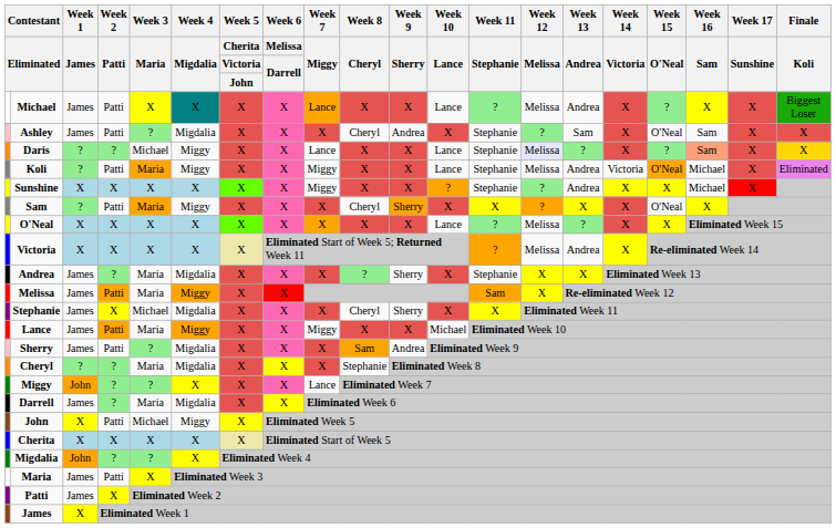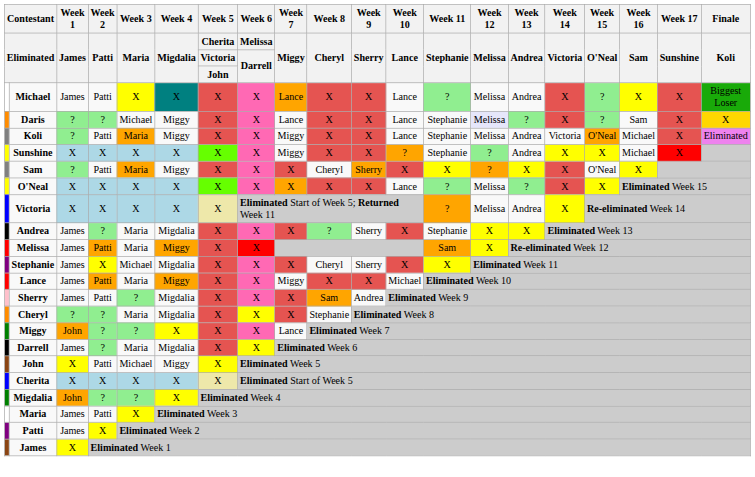- row: Ashley | James | Patti | ? | Migdalia | X | X | X | Cheryl | Andrea | X | Stephanie | ? | Sam | X | O'Neal | Sam | X | X
Daris | Week 16 / Sam: lightsalmon background -> no background
